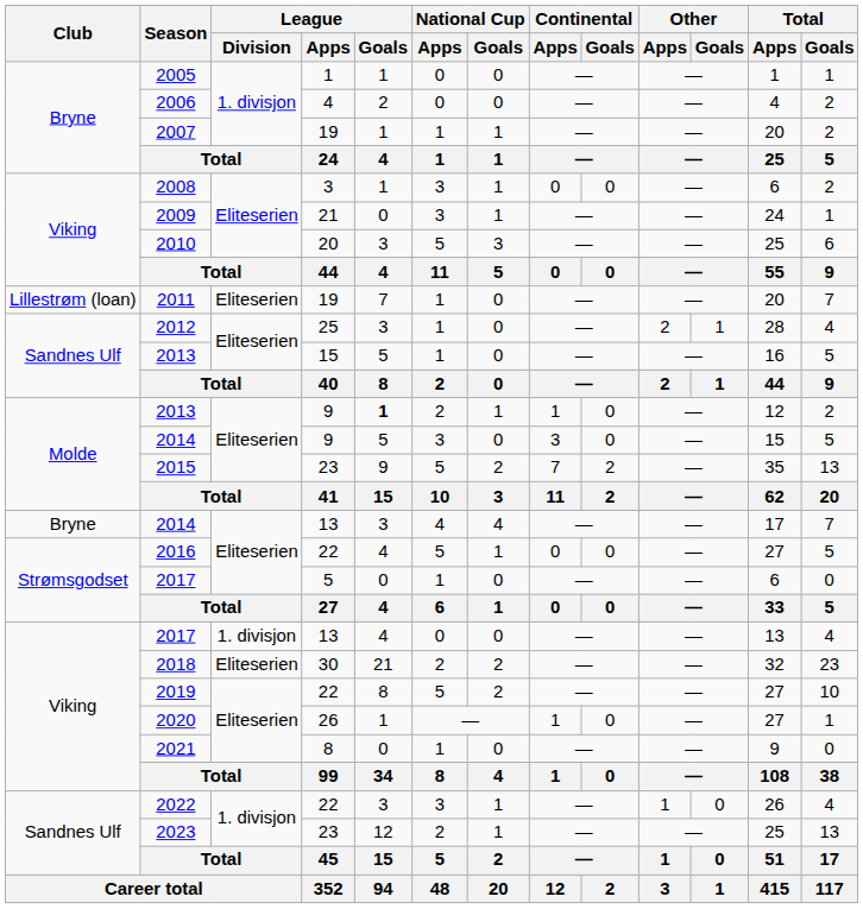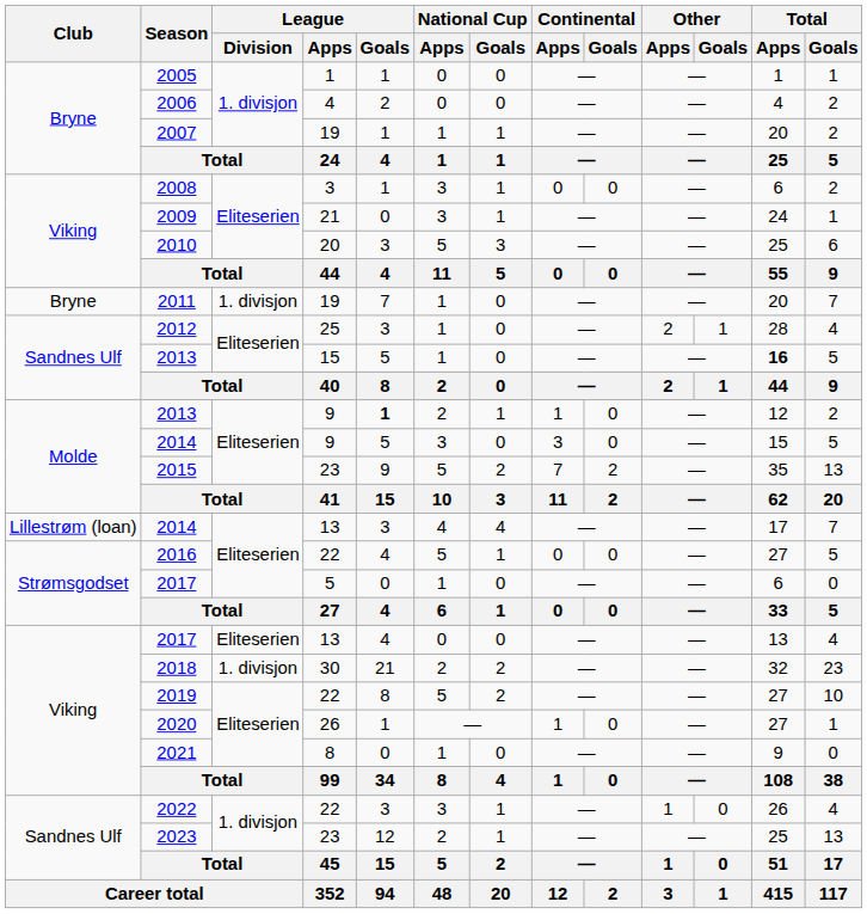2011 | Club: Lillestrøm (loan) -> Bryne
2011 | League / Division: Eliteserien -> 1. divisjon
2013 / 15 | Total / Apps: normal -> bold
2014 / 13 | Club: Bryne -> Lillestrøm (loan)
2017 / 13 | League / Division: 1. divisjon -> Eliteserien
2018 | League / Division: Eliteserien -> 1. divisjon
